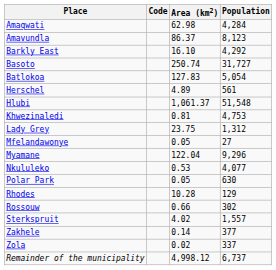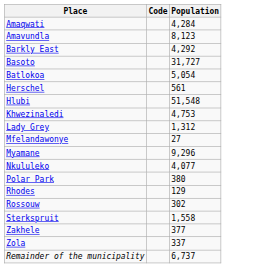- column: Area (km2) | 62.98 | 86.37 | 16.10 | 250.74 | 127.83 | 4.89 | 1,061.37 | 0.81 | 23.75 | 0.05 | 122.04 | 0.53 | 0.05 | 10.28 | 0.66 | 4.02 | 0.14 | 0.02 | 4,998.12
Polar Park | Population: 630 -> 380
Sterkspruit | Population: 1,557 -> 1,558
